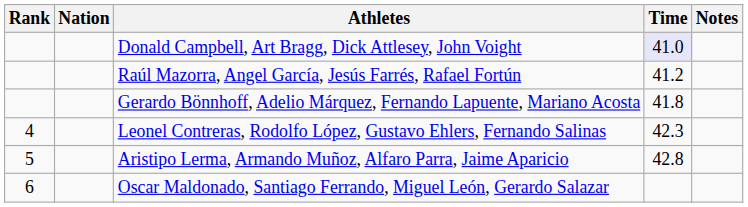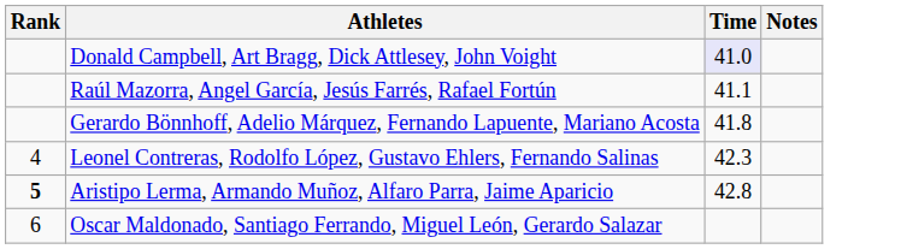- column: Nation
Raúl Mazorra, Angel García, Jesús Farrés, Rafael Fortún | Time: 41.2 -> 41.1
Aristipo Lerma, Armando Muñoz, Alfaro Parra, Jaime Aparicio | Rank: normal -> bold
